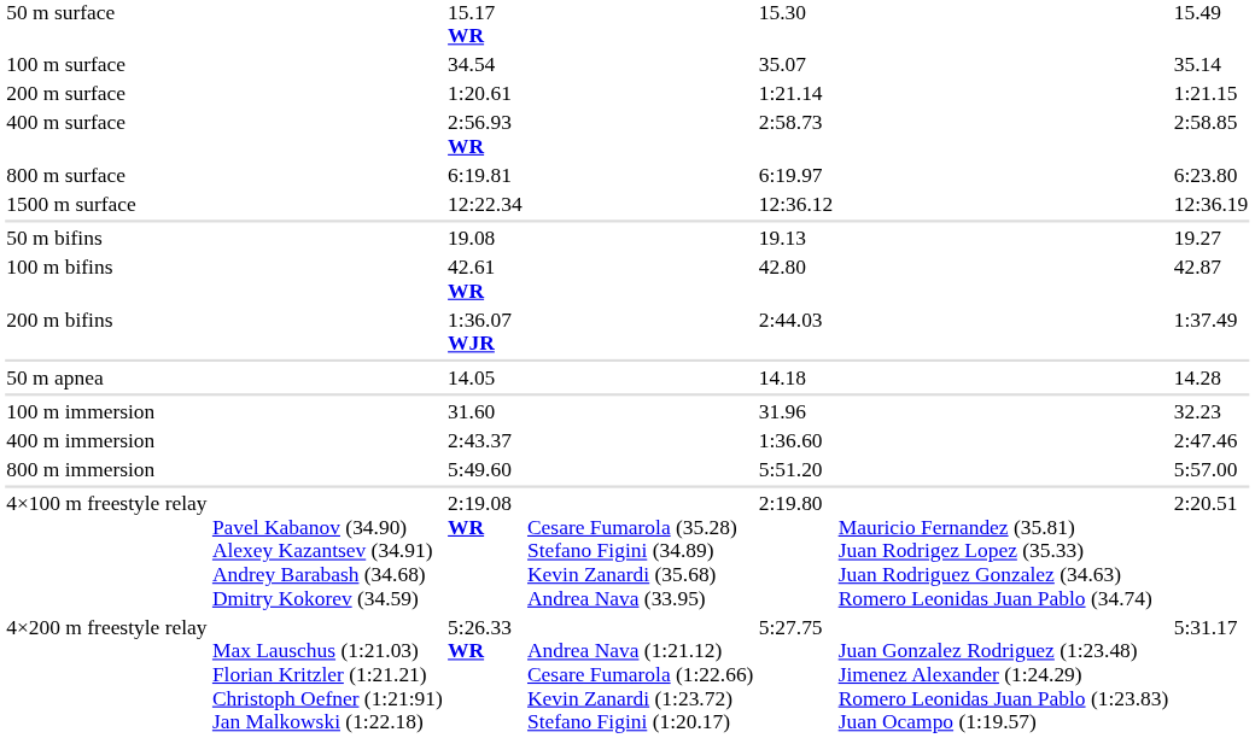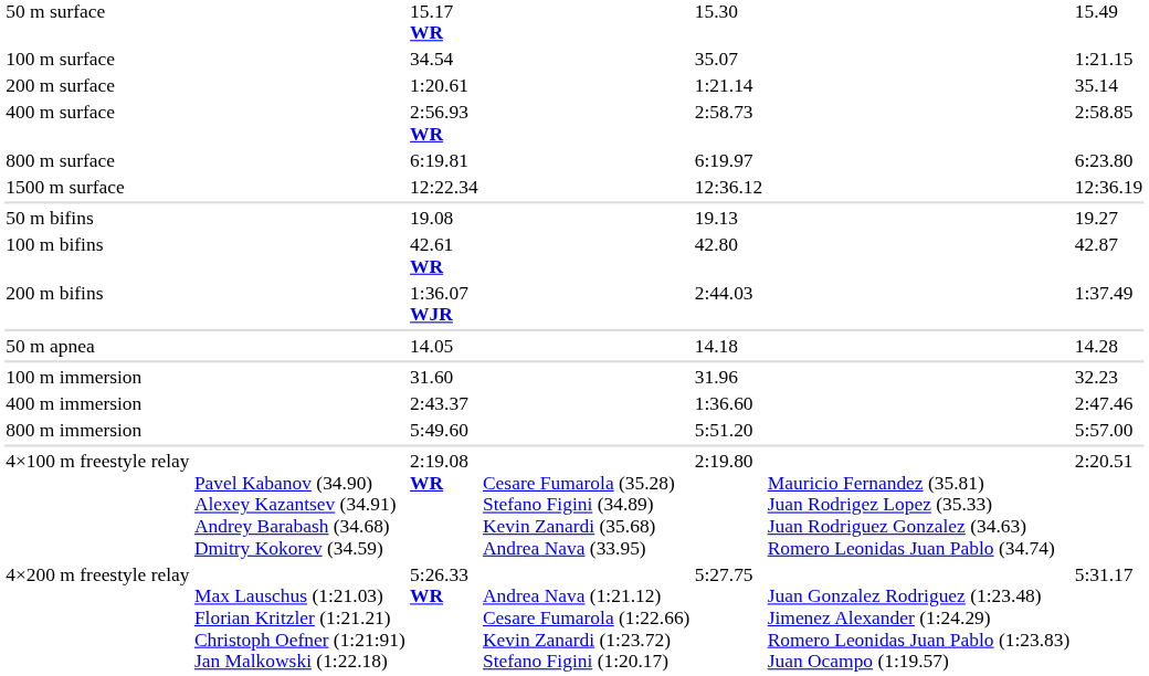100 m surface | column 7: 35.14 -> 1:21.15
200 m surface | column 7: 1:21.15 -> 35.14
